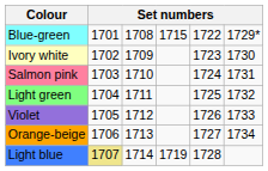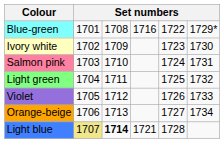Blue-green | column 4: 1715 -> 1716
Light blue | column 3: normal -> bold
Light blue | column 4: 1719 -> 1721
